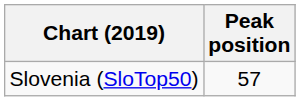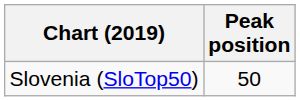Slovenia (SloTop50) | Peak position: 57 -> 50
